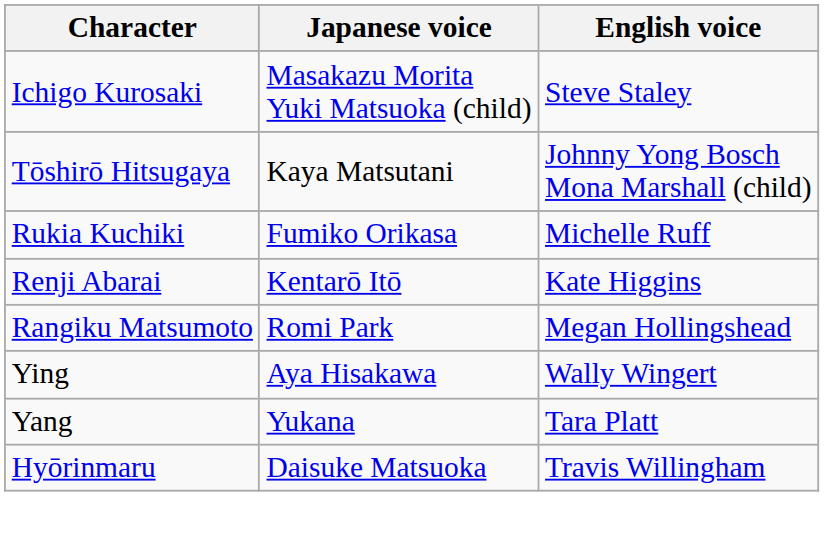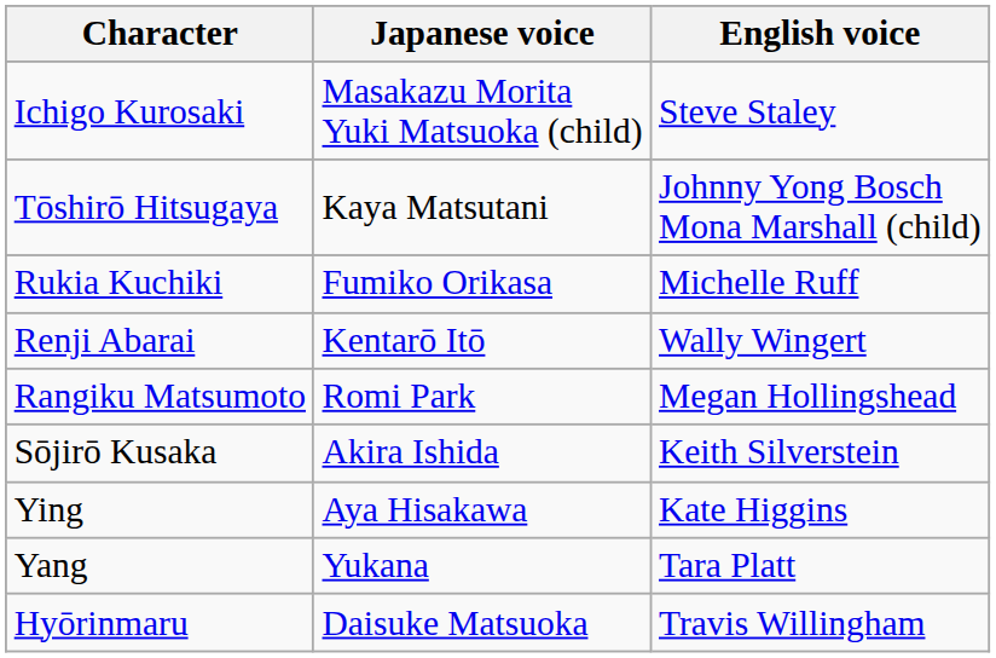Renji Abarai | English voice: Kate Higgins -> Wally Wingert
+ row: Sōjirō Kusaka | Akira Ishida | Keith Silverstein
Ying | English voice: Wally Wingert -> Kate Higgins
